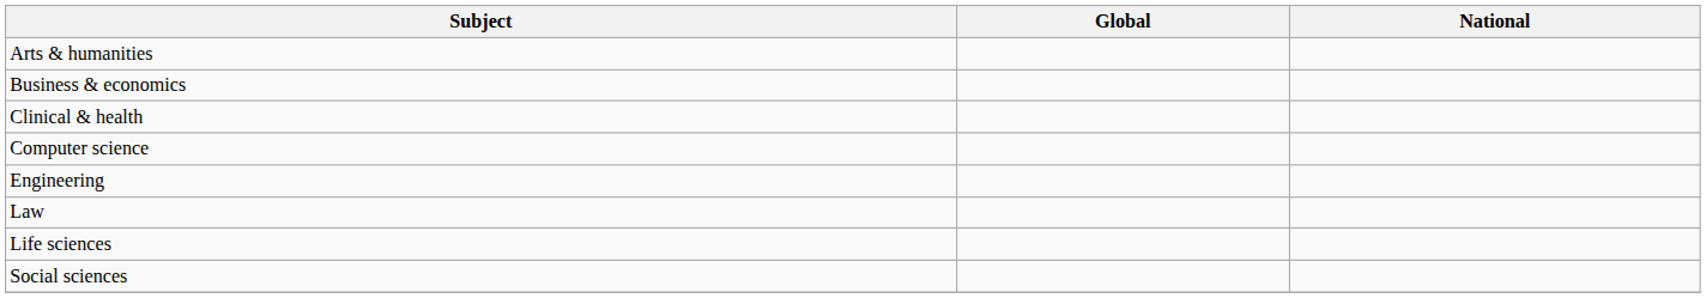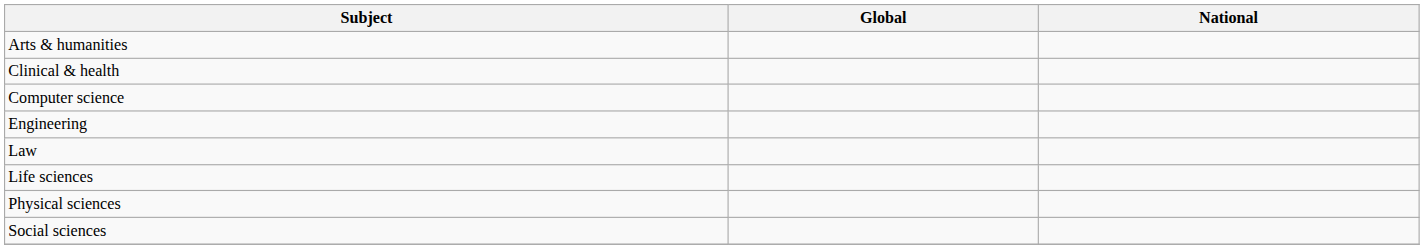- row: Business & economics
+ row: Physical sciences
